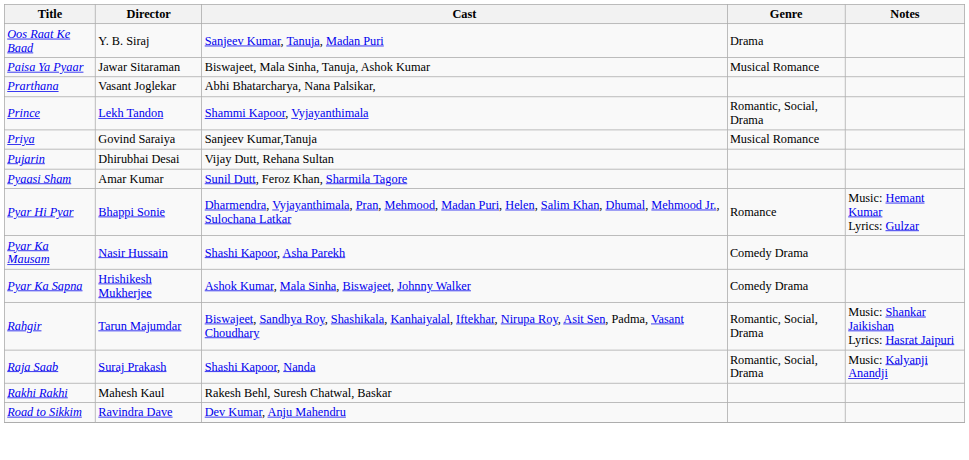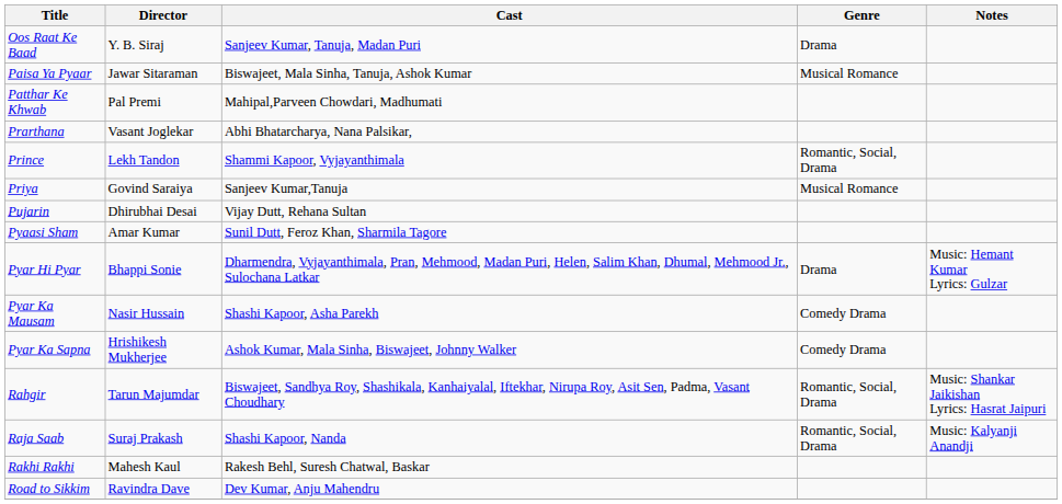+ row: Patthar Ke Khwab | Pal Premi | Mahipal,Parveen Chowdari, Madhumati
Pyar Hi Pyar | Genre: Romance -> Drama
